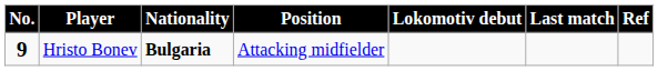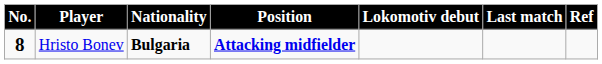Hristo Bonev | No.: 9 -> 8
Hristo Bonev | Position: normal -> bold
